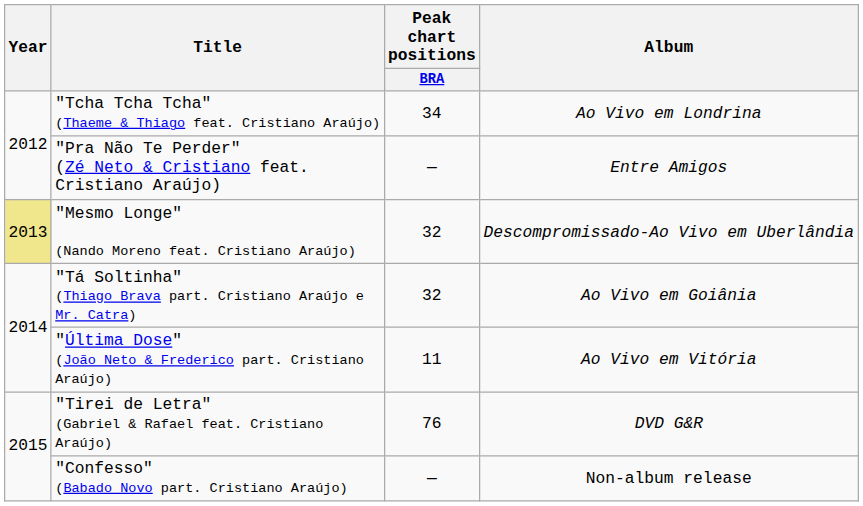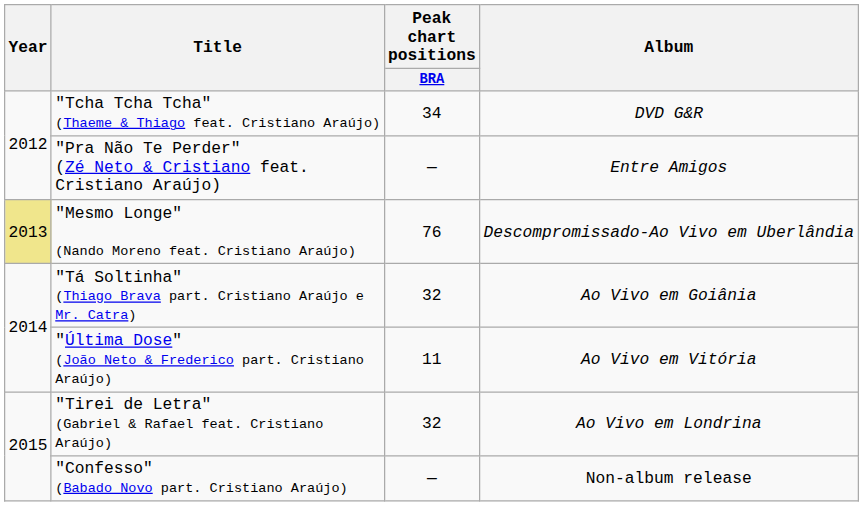"Tcha Tcha Tcha" (Thaeme & Thiago feat. Cristiano Araújo) | Album: Ao Vivo em Londrina -> DVD G&R
"Mesmo Longe" (Nando Moreno feat. Cristiano Araújo) | Peak chart positions / BRA: 32 -> 76
"Tirei de Letra" (Gabriel & Rafael feat. Cristiano Araújo) | Peak chart positions / BRA: 76 -> 32
"Tirei de Letra" (Gabriel & Rafael feat. Cristiano Araújo) | Album: DVD G&R -> Ao Vivo em Londrina
